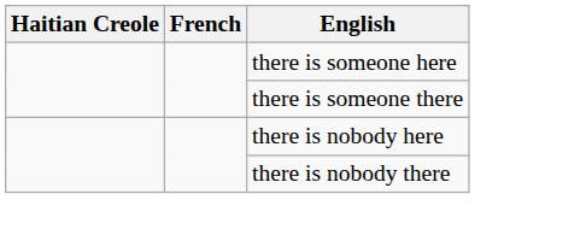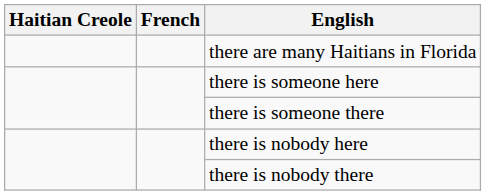+ row: there are many Haitians in Florida
